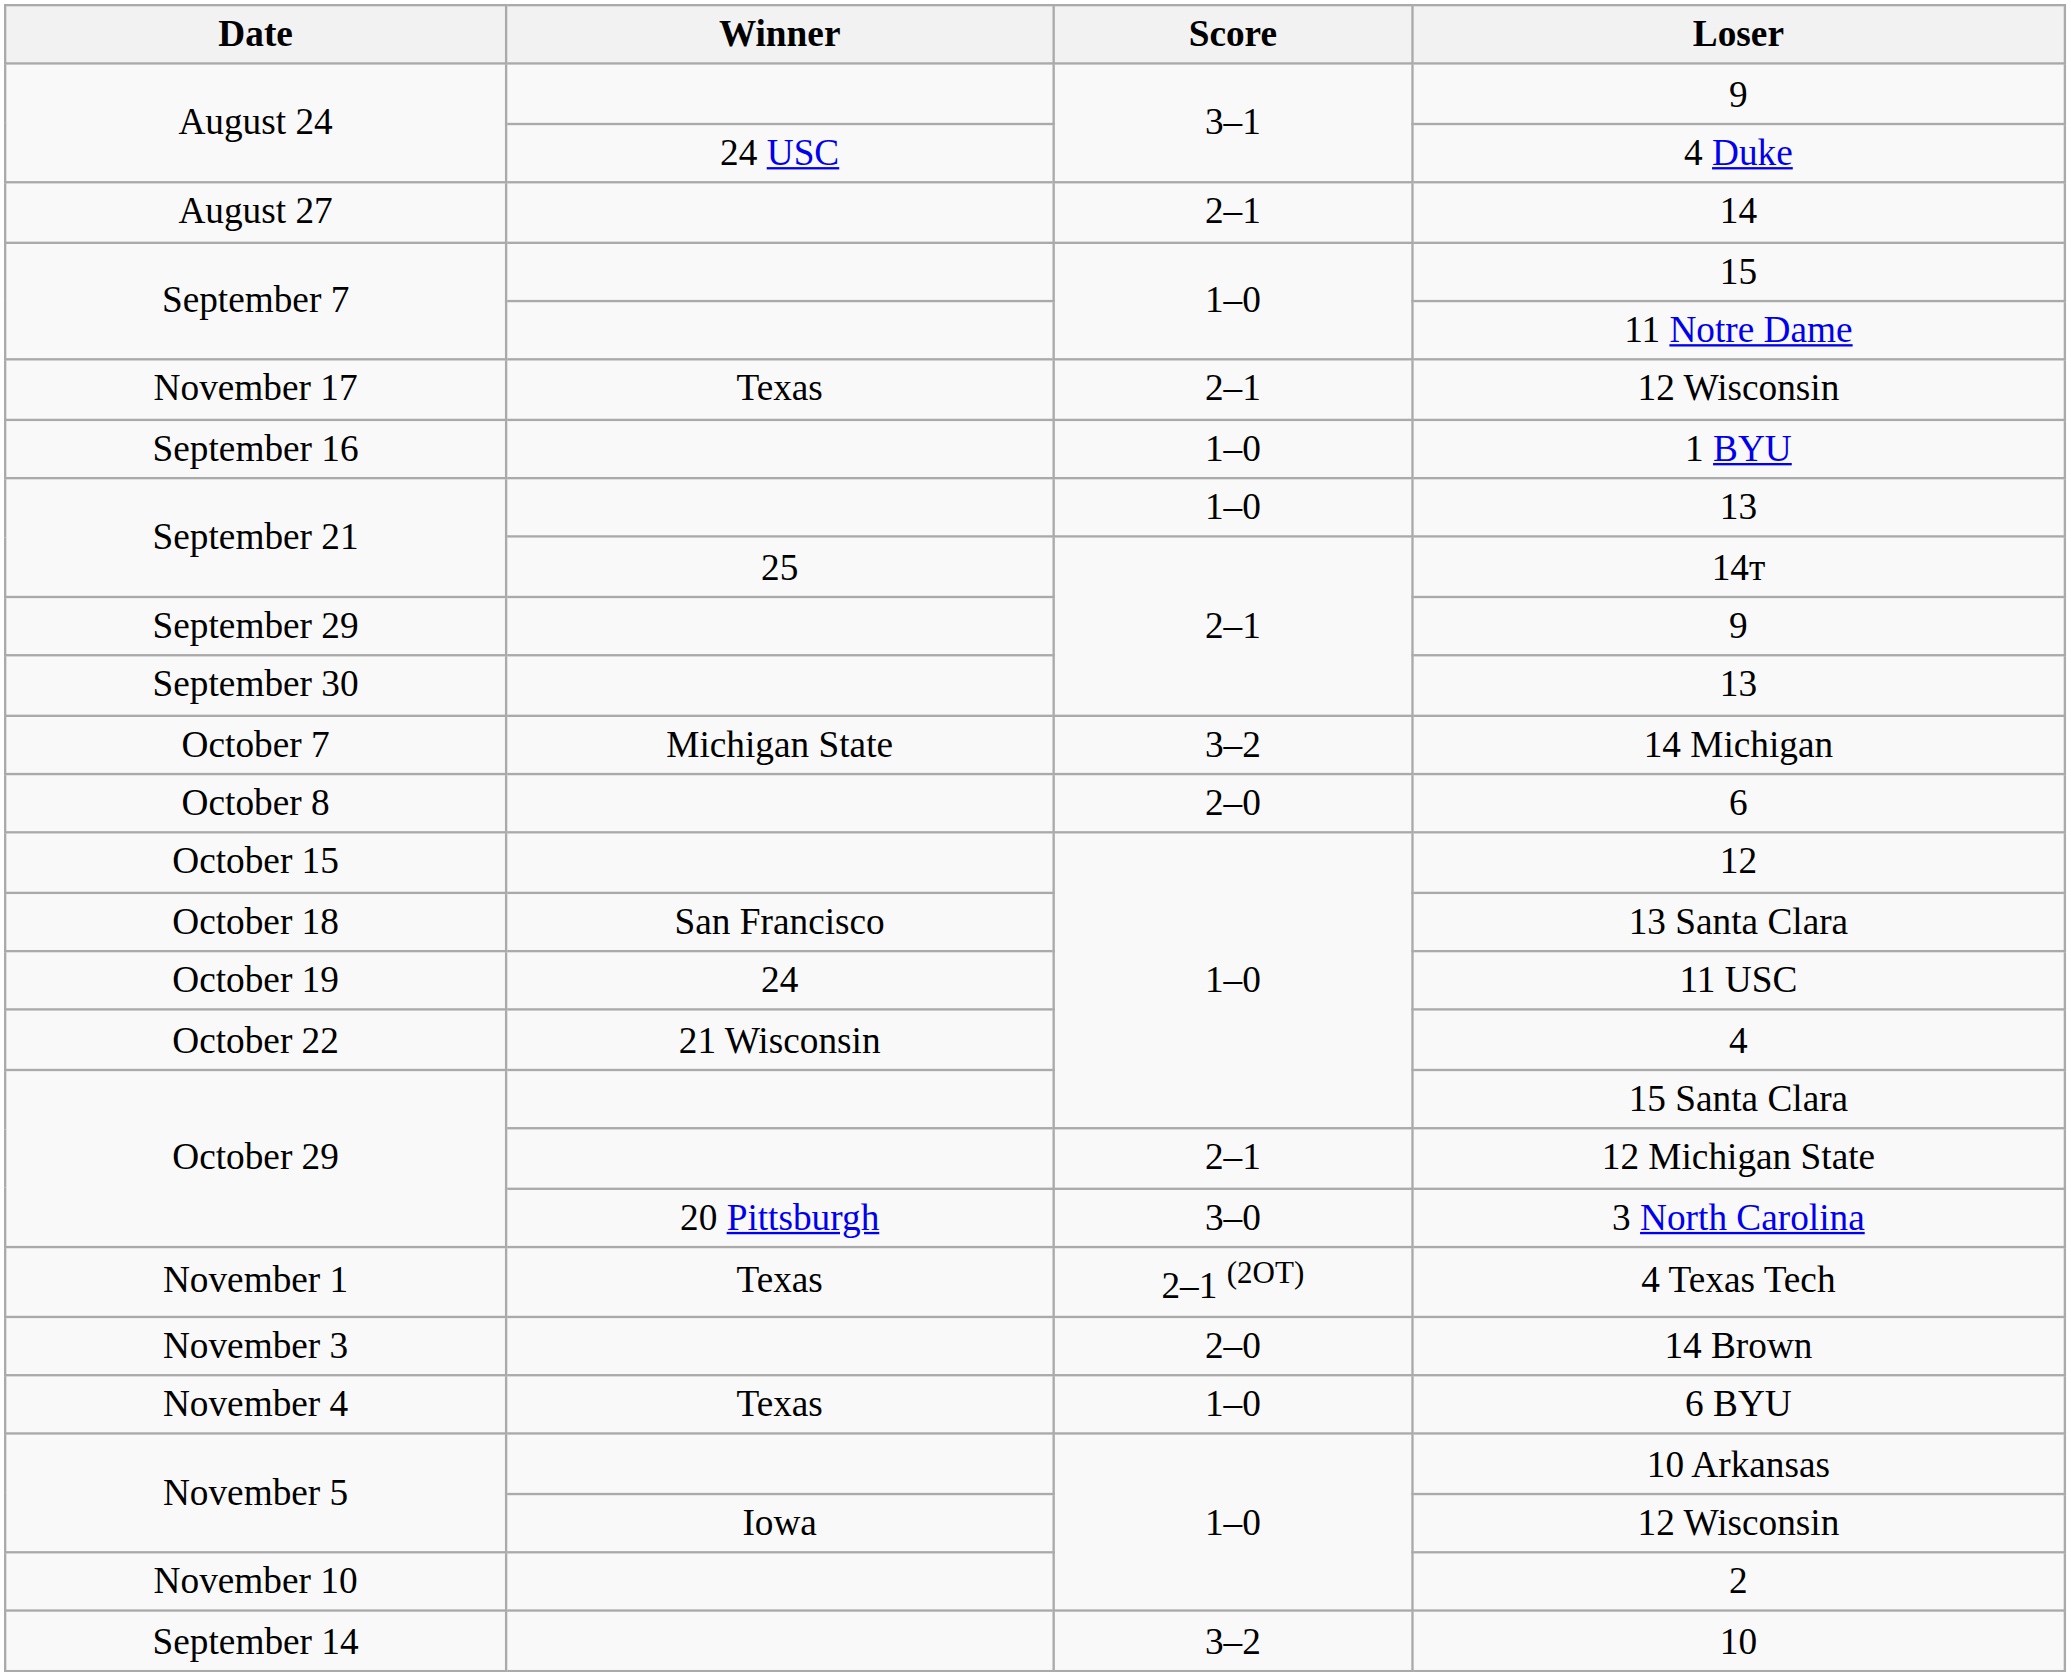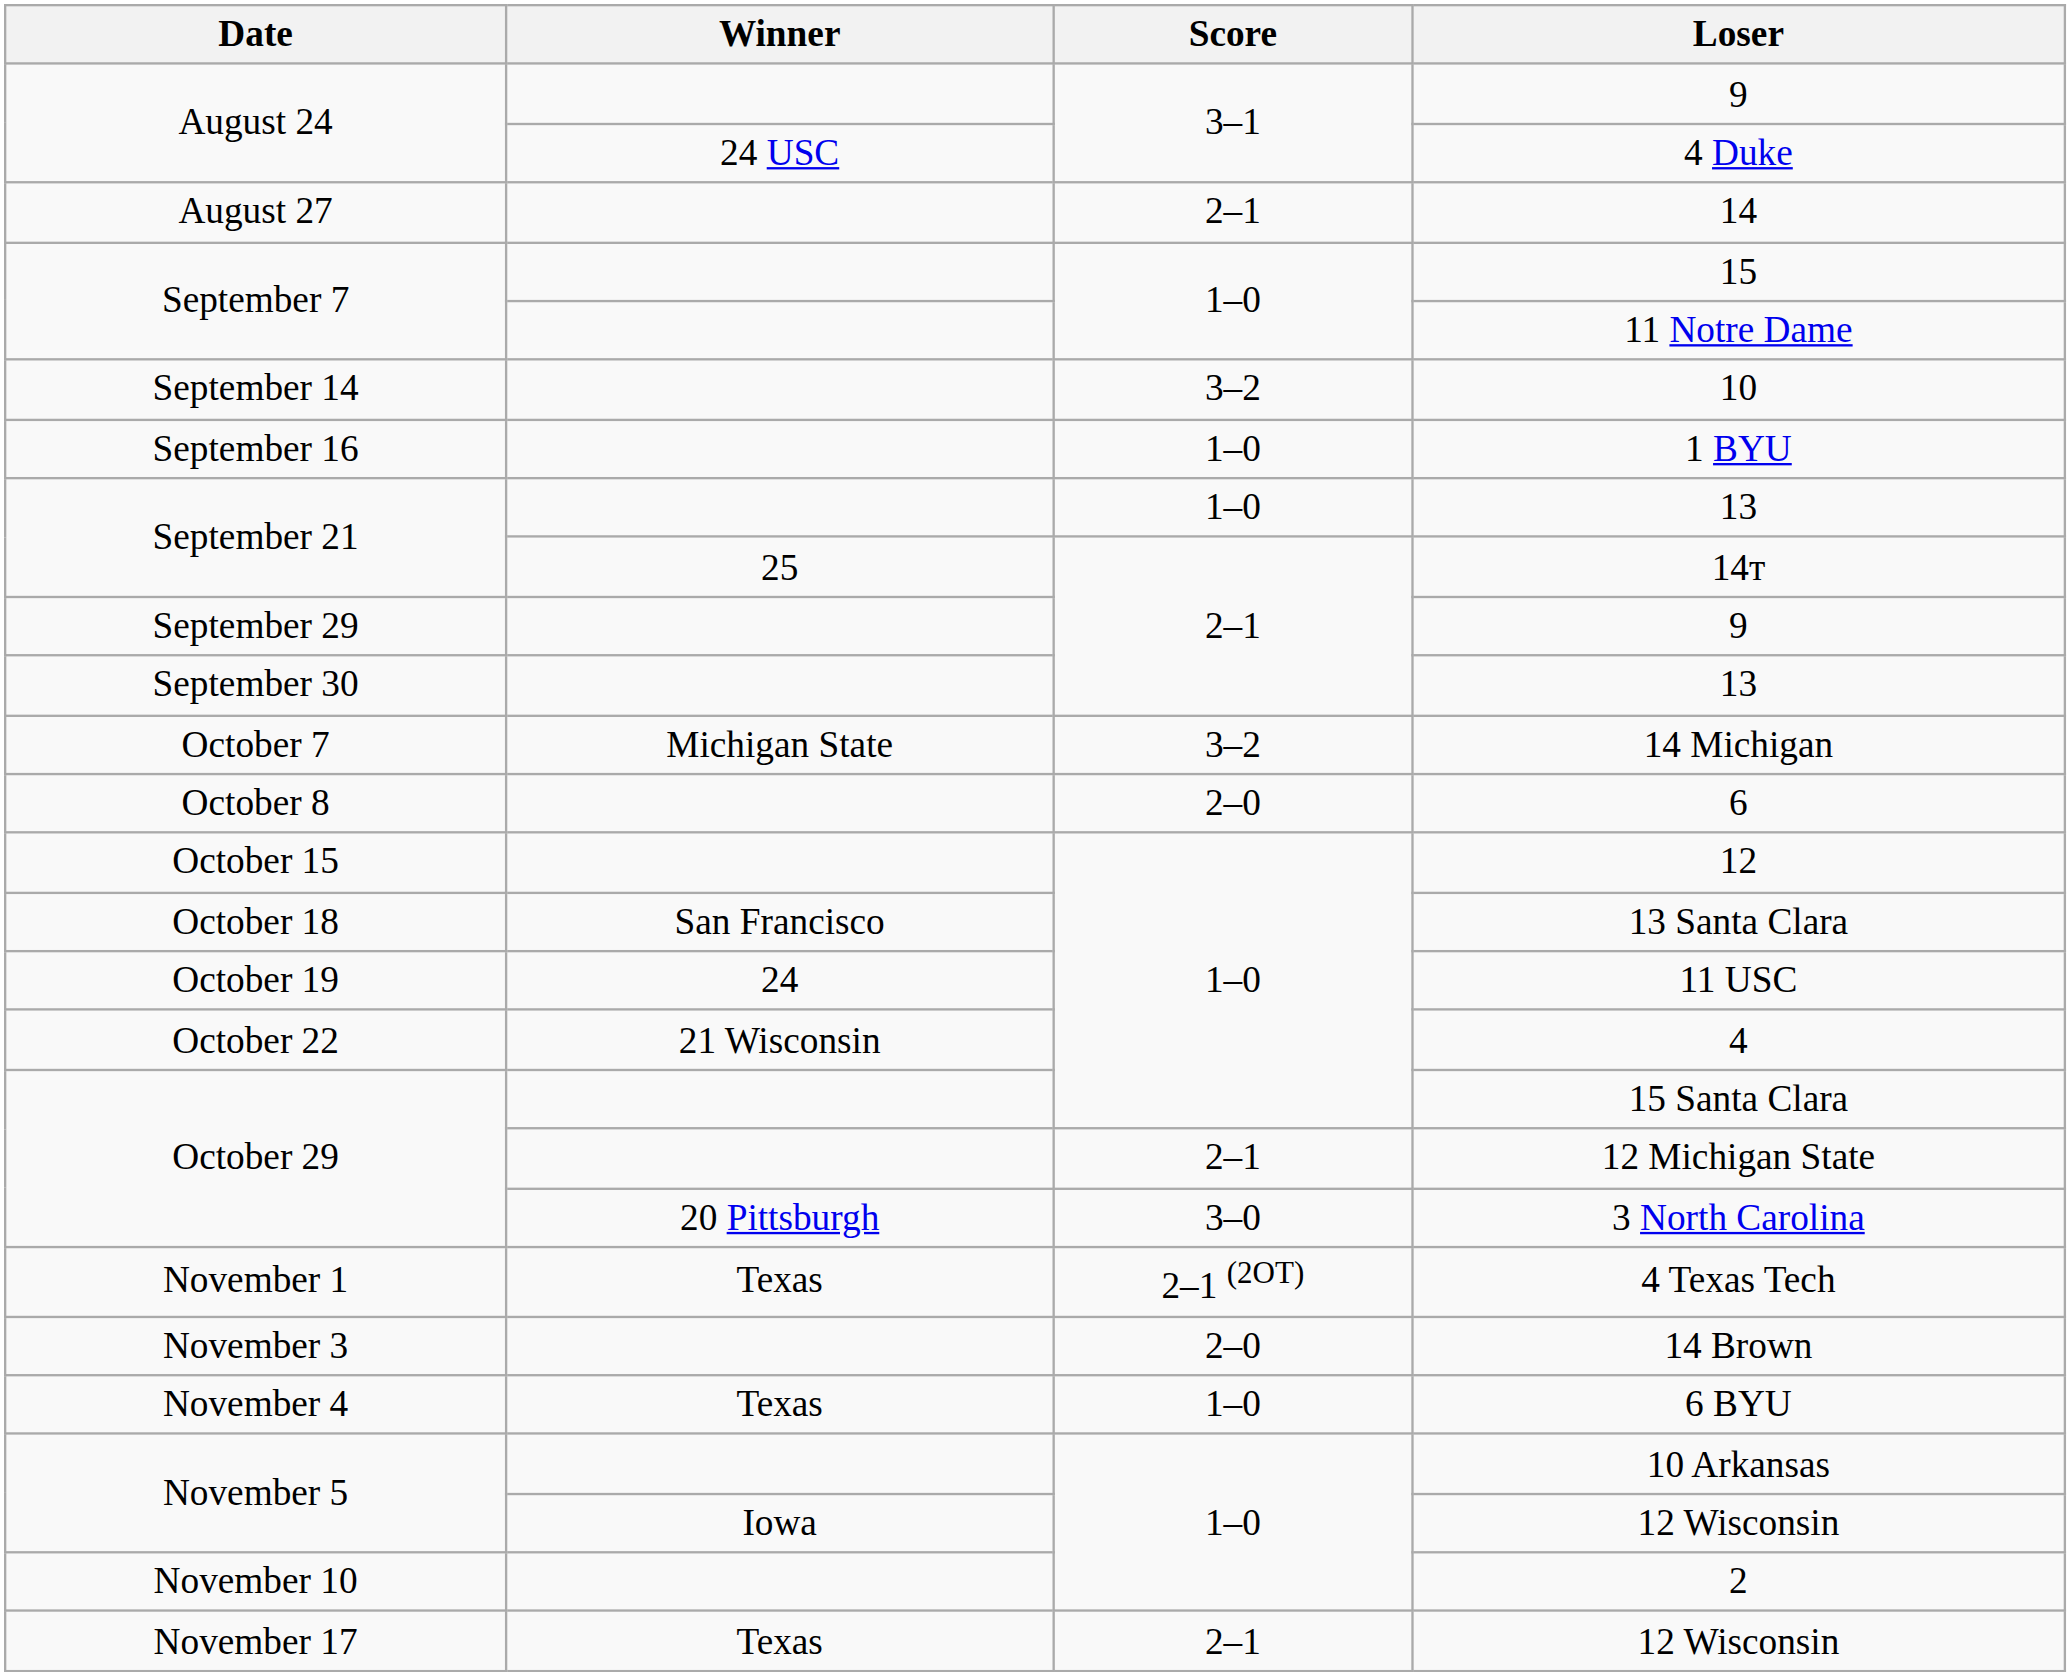rows swapped: 10 <-> November 17 / 12 Wisconsin
